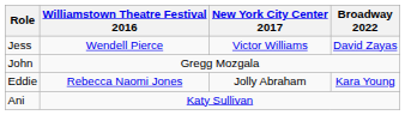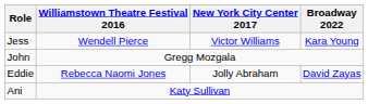Jess | Broadway 2022: David Zayas -> Kara Young
Eddie | Broadway 2022: Kara Young -> David Zayas
